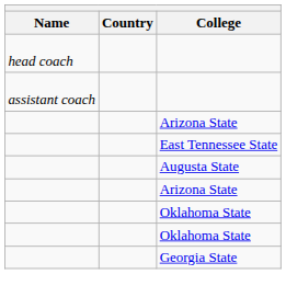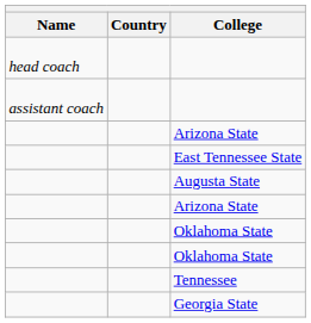+ row: Tennessee
